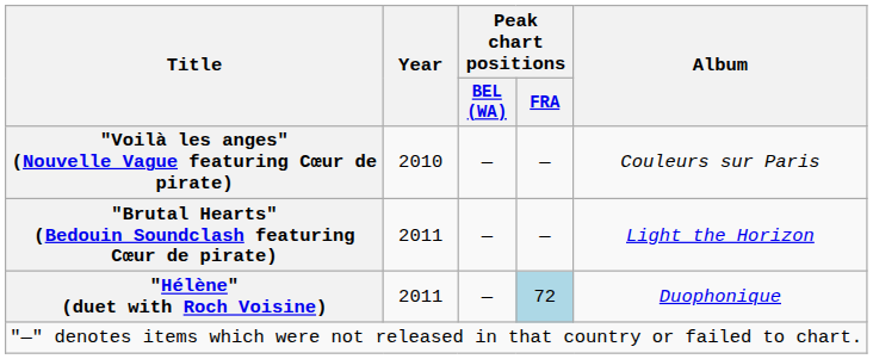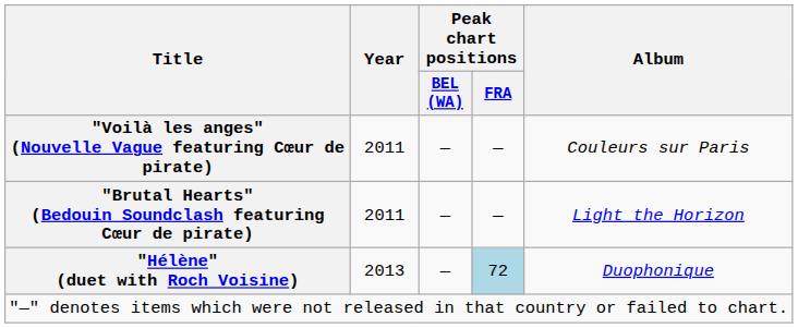"Voilà les anges" (Nouvelle Vague featuring Cœur de pirate) | Year: 2010 -> 2011
"Hélène" (duet with Roch Voisine) | Year: 2011 -> 2013
